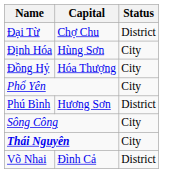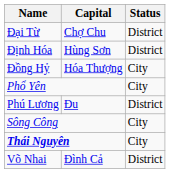Định Hóa | Status: City -> District
- row: Phú Bình | Hương Sơn | District
+ row: Phú Lương | Đu | District
